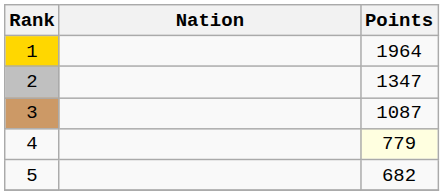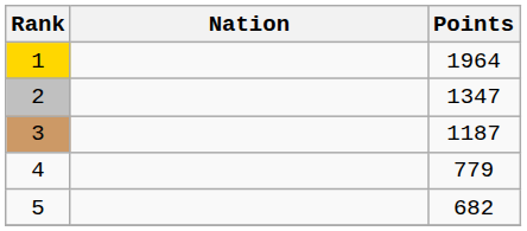3 | Points: 1087 -> 1187
4 | Points: lightyellow background -> no background
